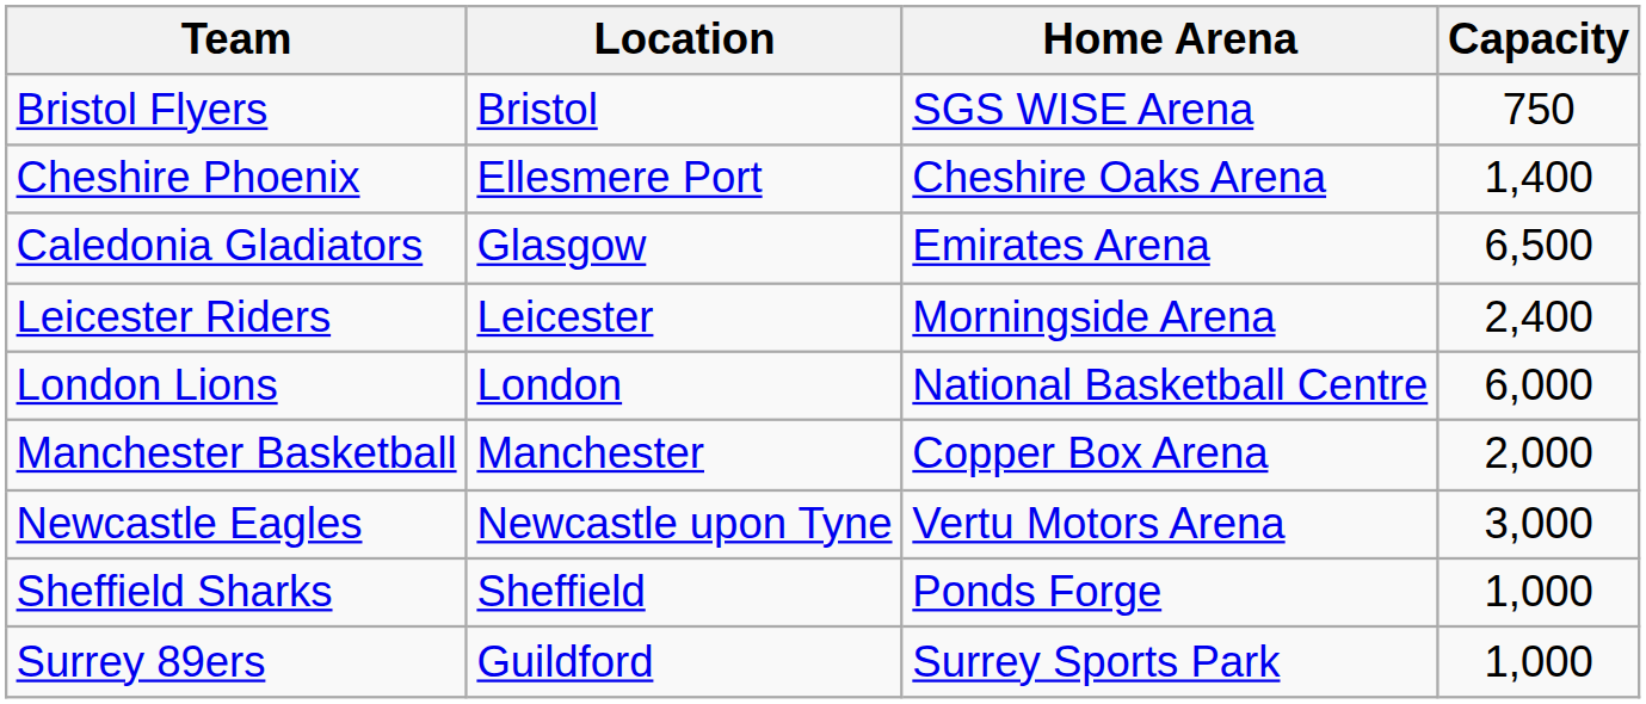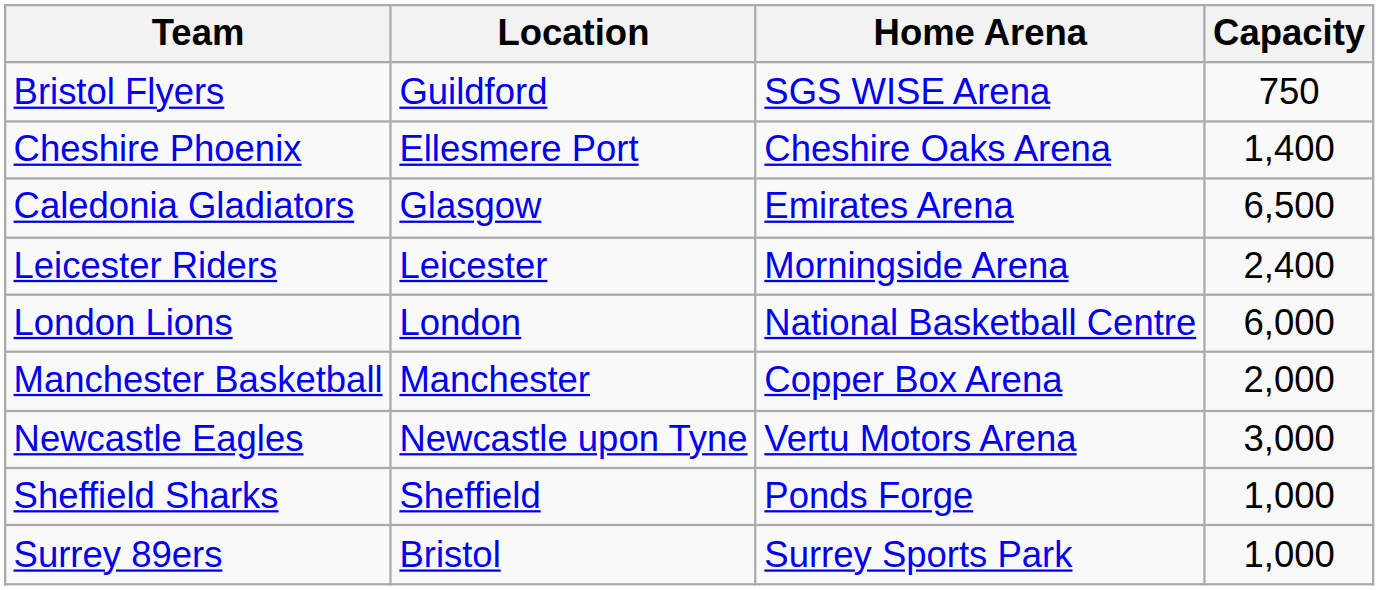Bristol Flyers | Location: Bristol -> Guildford
Surrey 89ers | Location: Guildford -> Bristol
